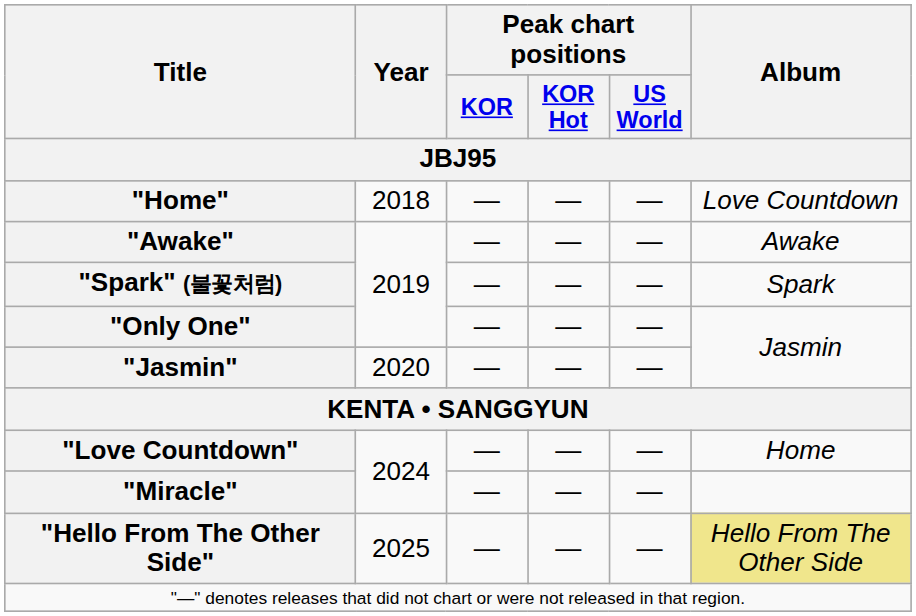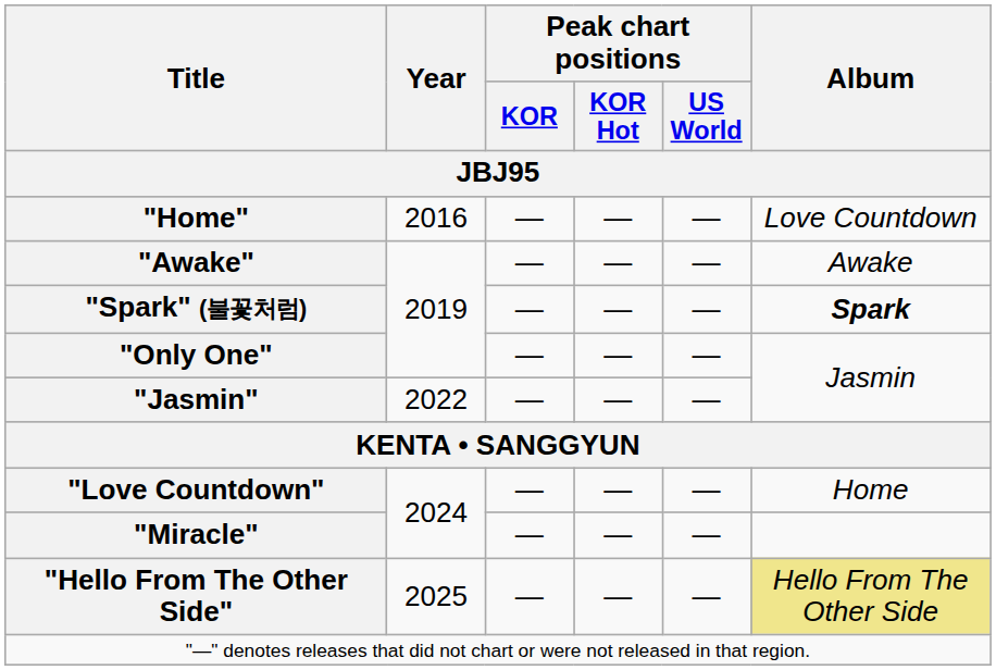"Home" | Year / JBJ95: 2018 -> 2016
"Spark" (불꽃처럼) | Album / JBJ95: normal -> bold
"Jasmin" | Year / JBJ95: 2020 -> 2022
